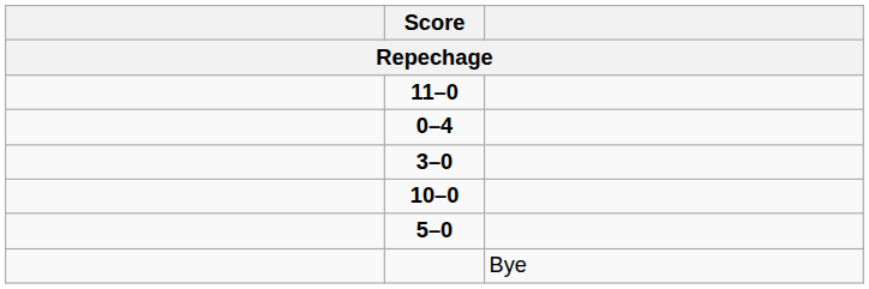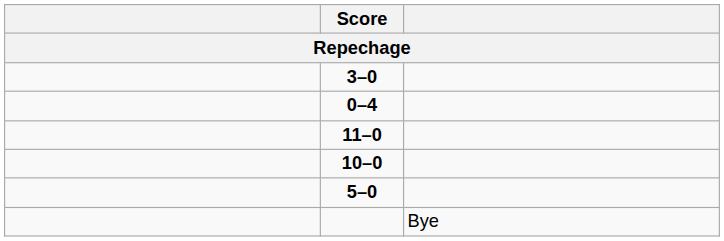rows swapped: 3–0 <-> 11–0
